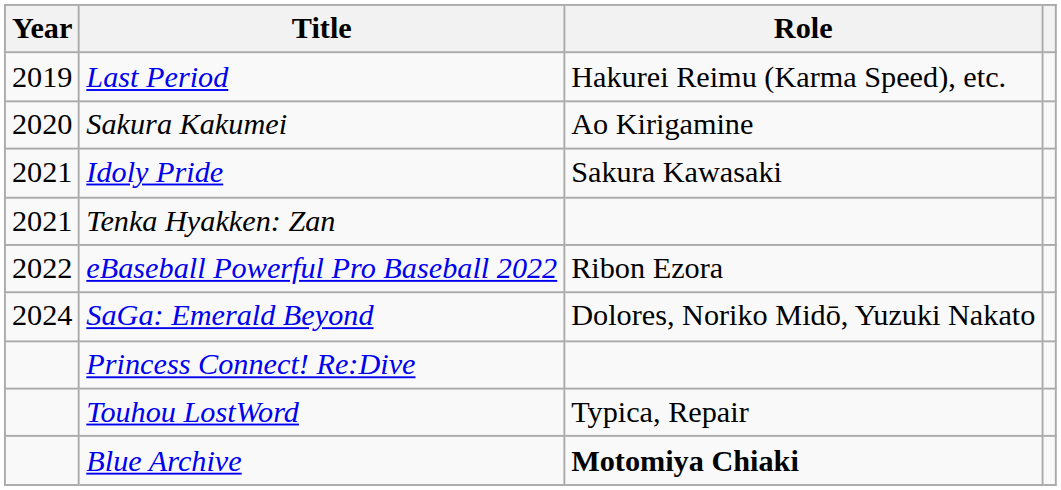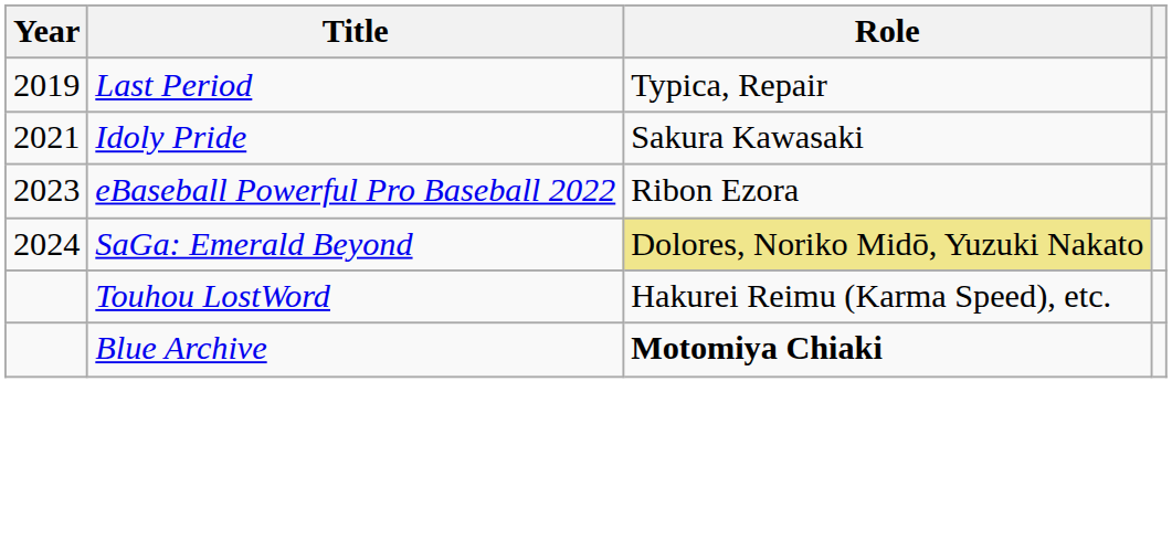Last Period | Role: Hakurei Reimu (Karma Speed), etc. -> Typica, Repair
- row: 2020 | Sakura Kakumei | Ao Kirigamine
- row: 2021 | Tenka Hyakken: Zan
eBaseball Powerful Pro Baseball 2022 | Year: 2022 -> 2023
SaGa: Emerald Beyond | Role: no background -> khaki background
- row: Princess Connect! Re:Dive
Touhou LostWord | Role: Typica, Repair -> Hakurei Reimu (Karma Speed), etc.
